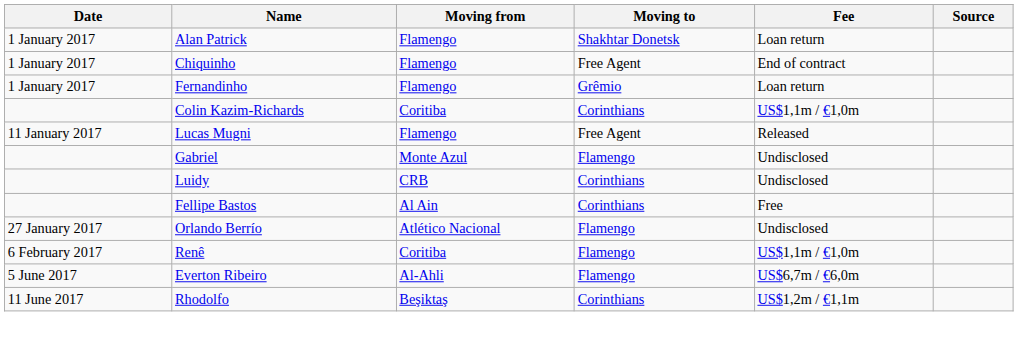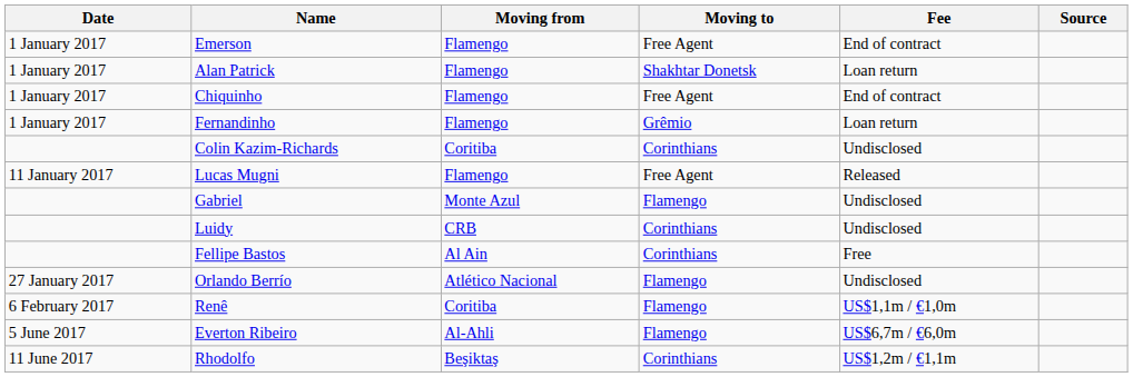+ row: 1 January 2017 | Emerson | Flamengo | Free Agent | End of contract
Colin Kazim-Richards | Fee: US$1,1m / €1,0m -> Undisclosed
